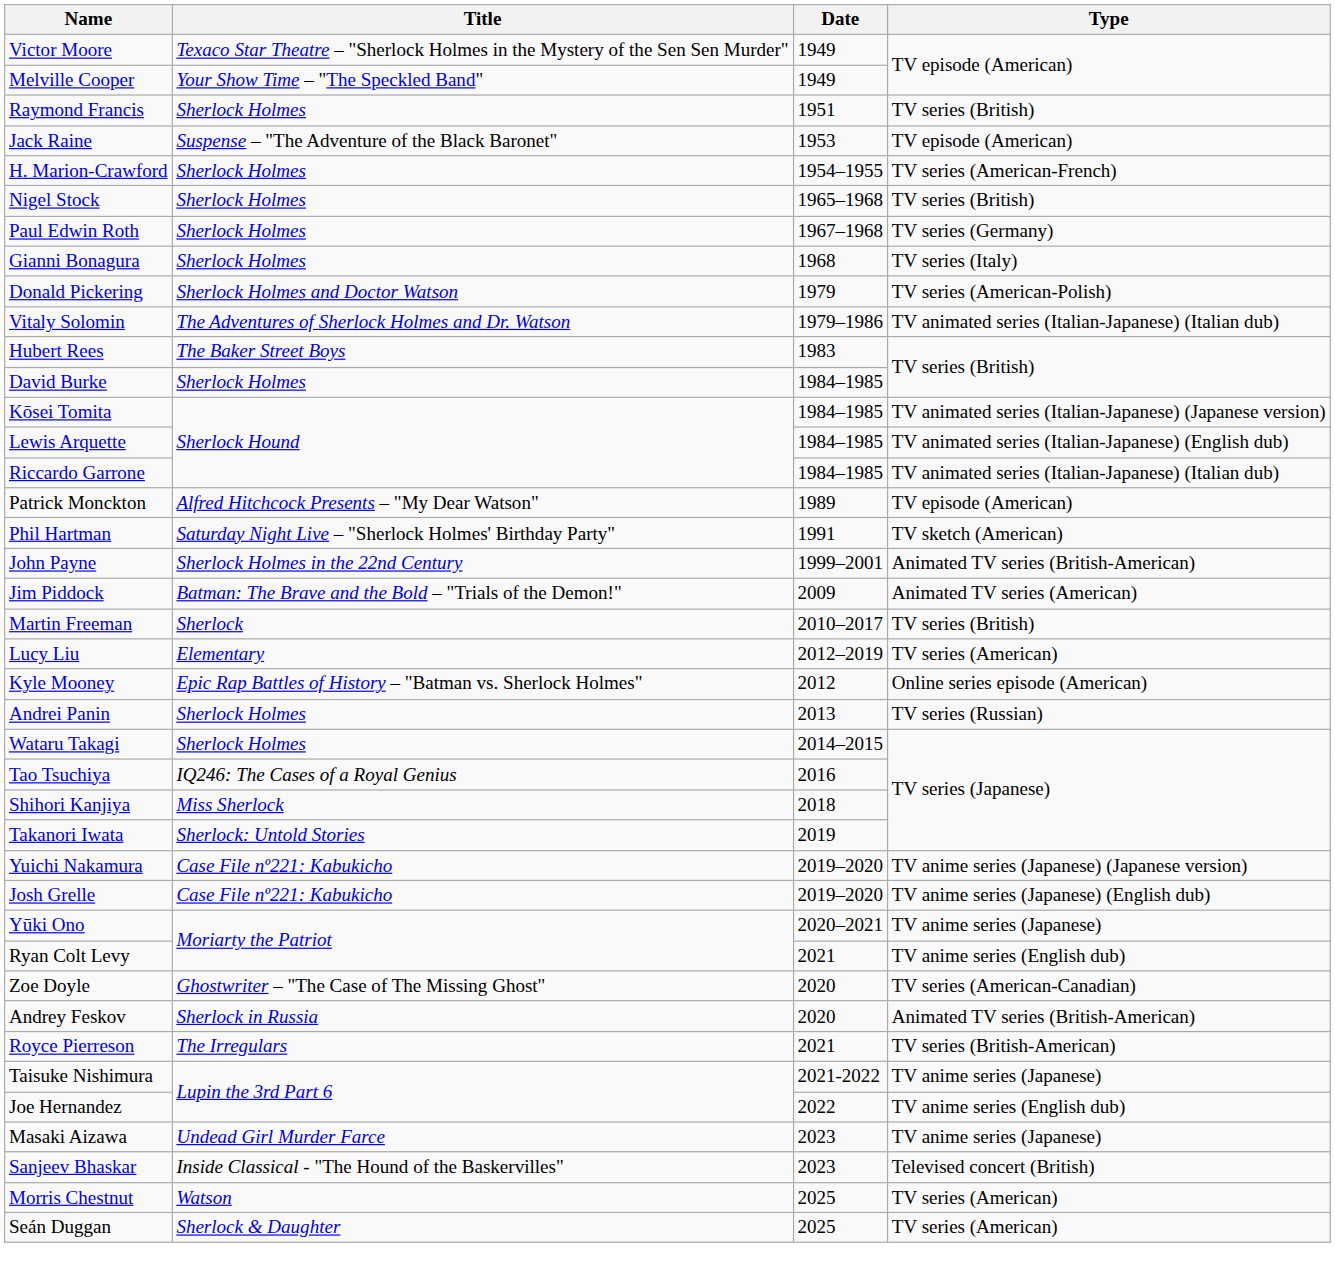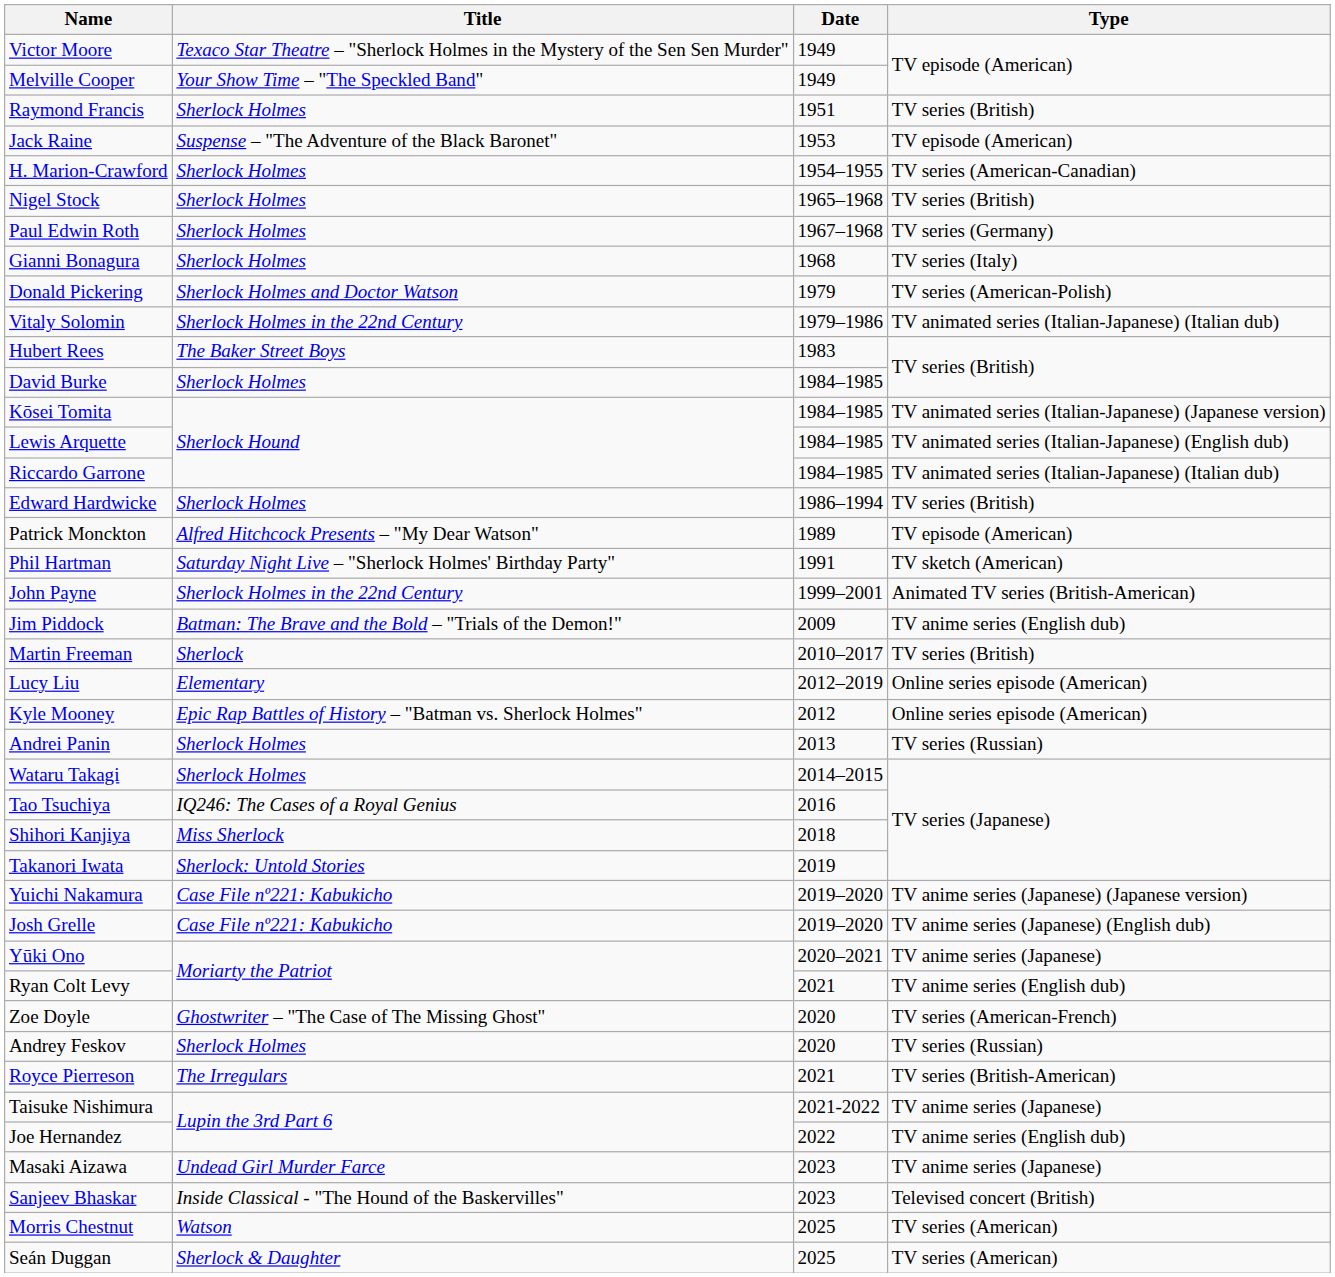H. Marion-Crawford | Type: TV series (American-French) -> TV series (American-Canadian)
Vitaly Solomin | Title: The Adventures of Sherlock Holmes and Dr. Watson -> Sherlock Holmes in the 22nd Century
+ row: Edward Hardwicke | Sherlock Holmes | 1986–1994 | TV series (British)
Jim Piddock | Type: Animated TV series (American) -> TV anime series (English dub)
Lucy Liu | Type: TV series (American) -> Online series episode (American)
Zoe Doyle | Type: TV series (American-Canadian) -> TV series (American-French)
Andrey Feskov | Title: Sherlock in Russia -> Sherlock Holmes
Andrey Feskov | Type: Animated TV series (British-American) -> TV series (Russian)
